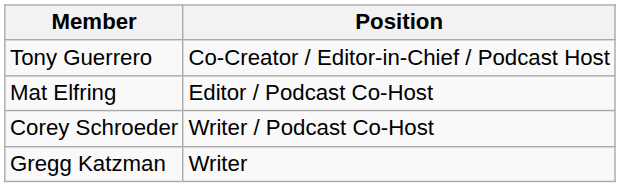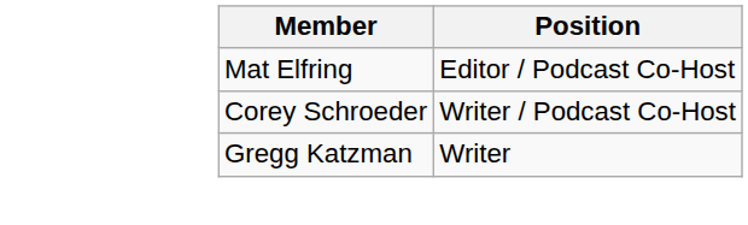- row: Tony Guerrero | Co-Creator / Editor-in-Chief / Podcast Host
